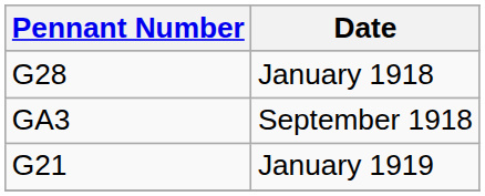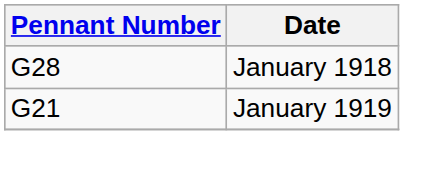- row: GA3 | September 1918
